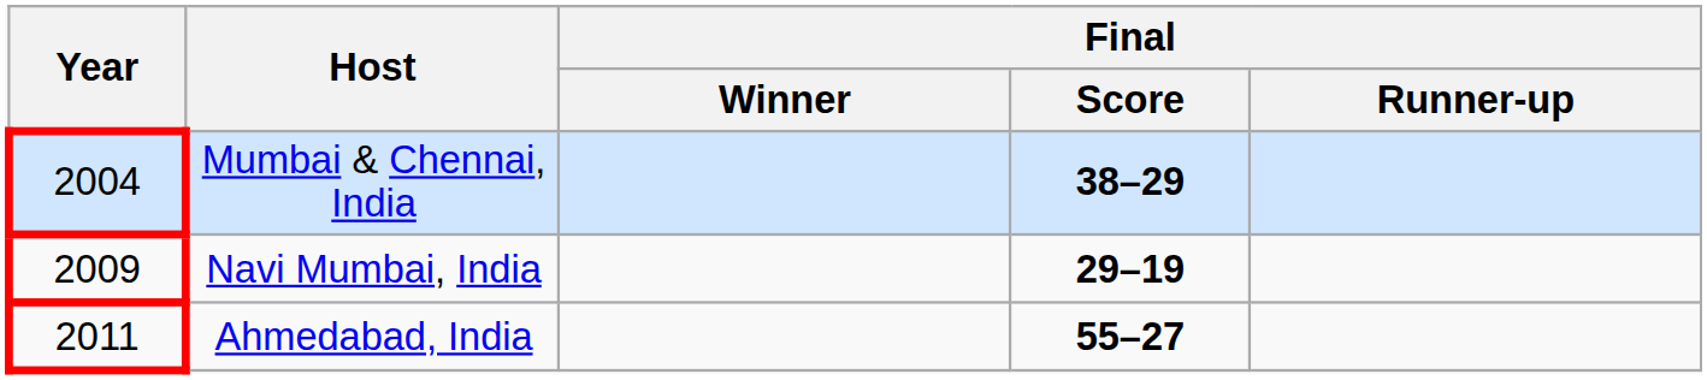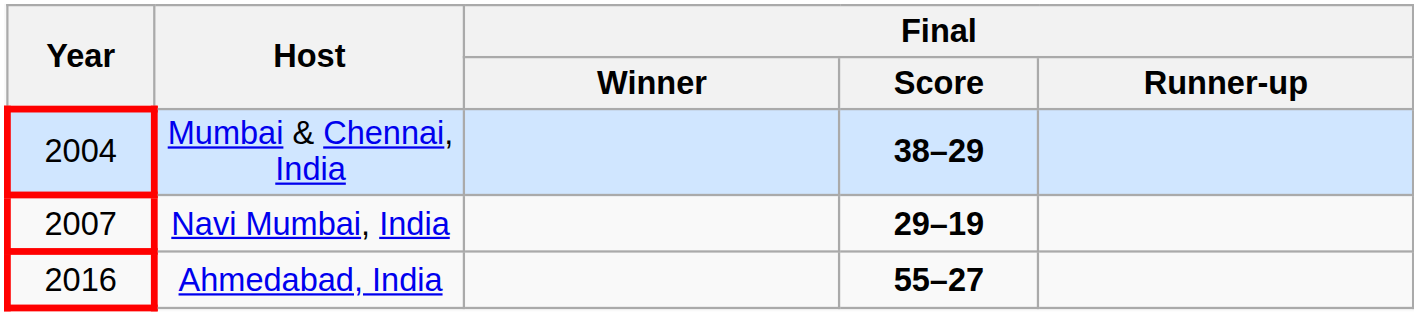Navi Mumbai, India | Year: 2009 -> 2007
Ahmedabad, India | Year: 2011 -> 2016
